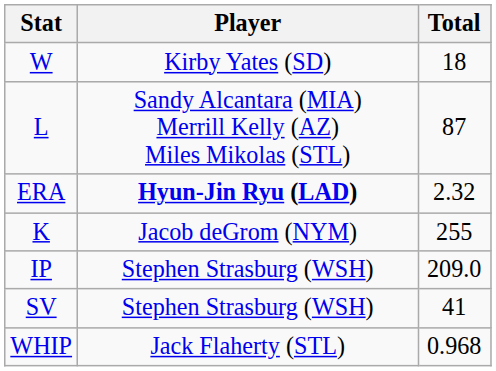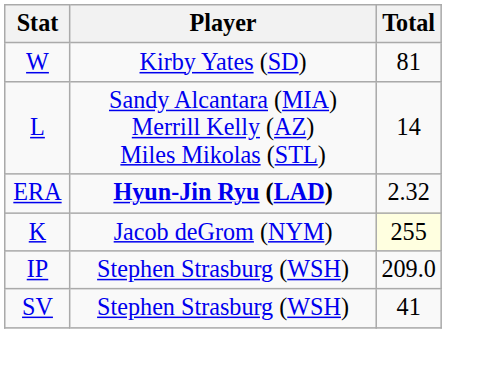W | Total: 18 -> 81
L | Total: 87 -> 14
K | Total: no background -> lightyellow background
- row: WHIP | Jack Flaherty (STL) | 0.968
